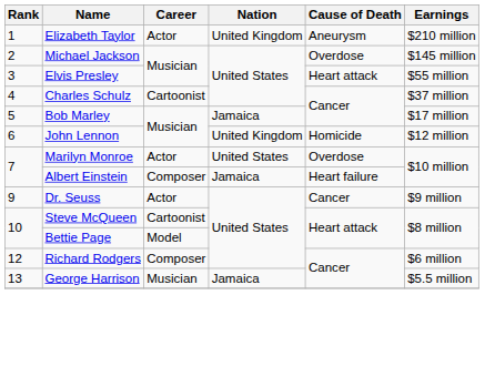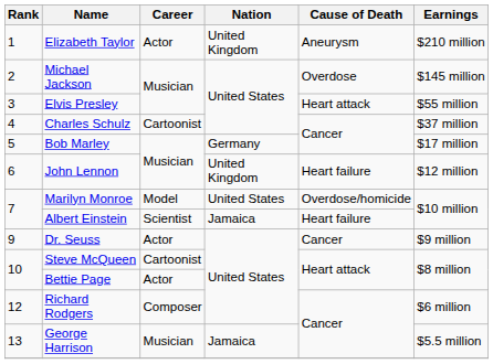Bob Marley | Nation: Jamaica -> Germany
John Lennon | Cause of Death: Homicide -> Heart failure
Marilyn Monroe | Career: Actor -> Model
Marilyn Monroe | Cause of Death: Overdose -> Overdose/homicide
Albert Einstein | Career: Composer -> Scientist
Bettie Page | Career: Model -> Actor
